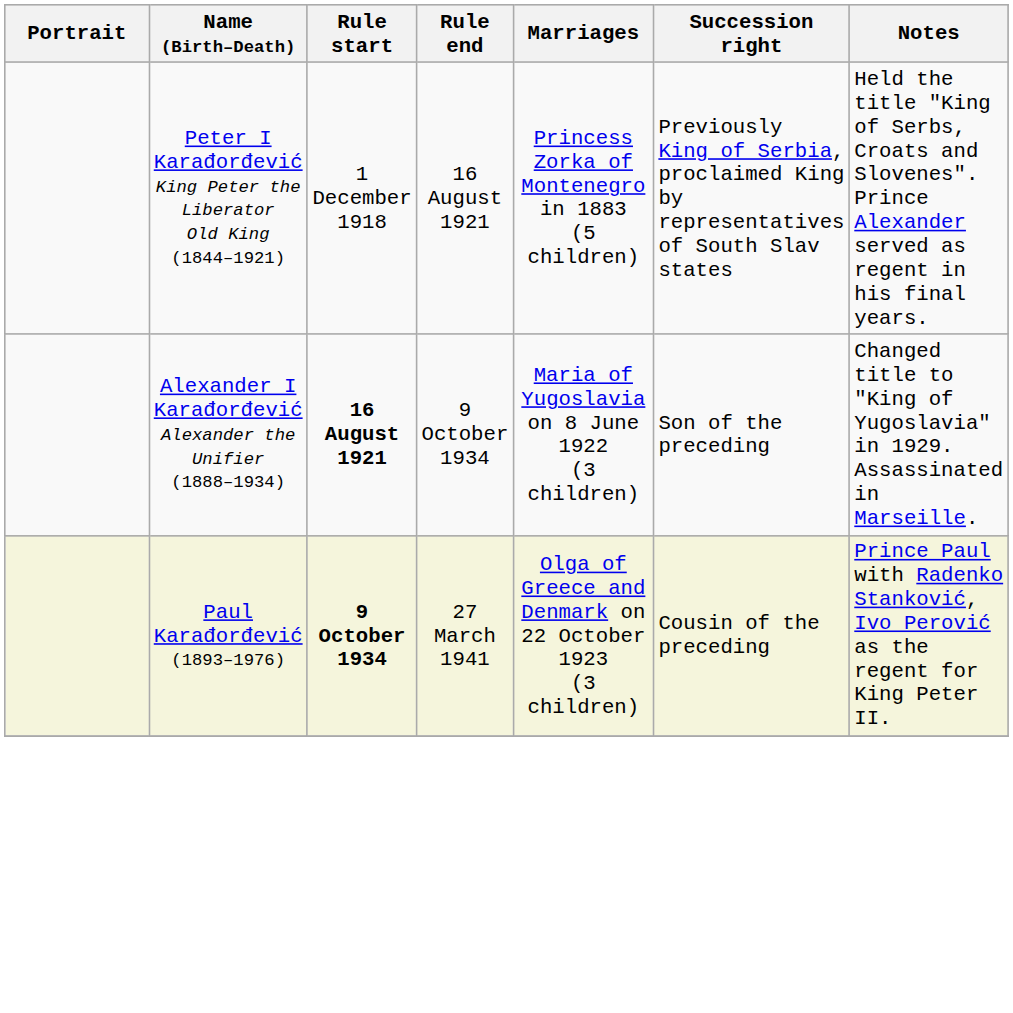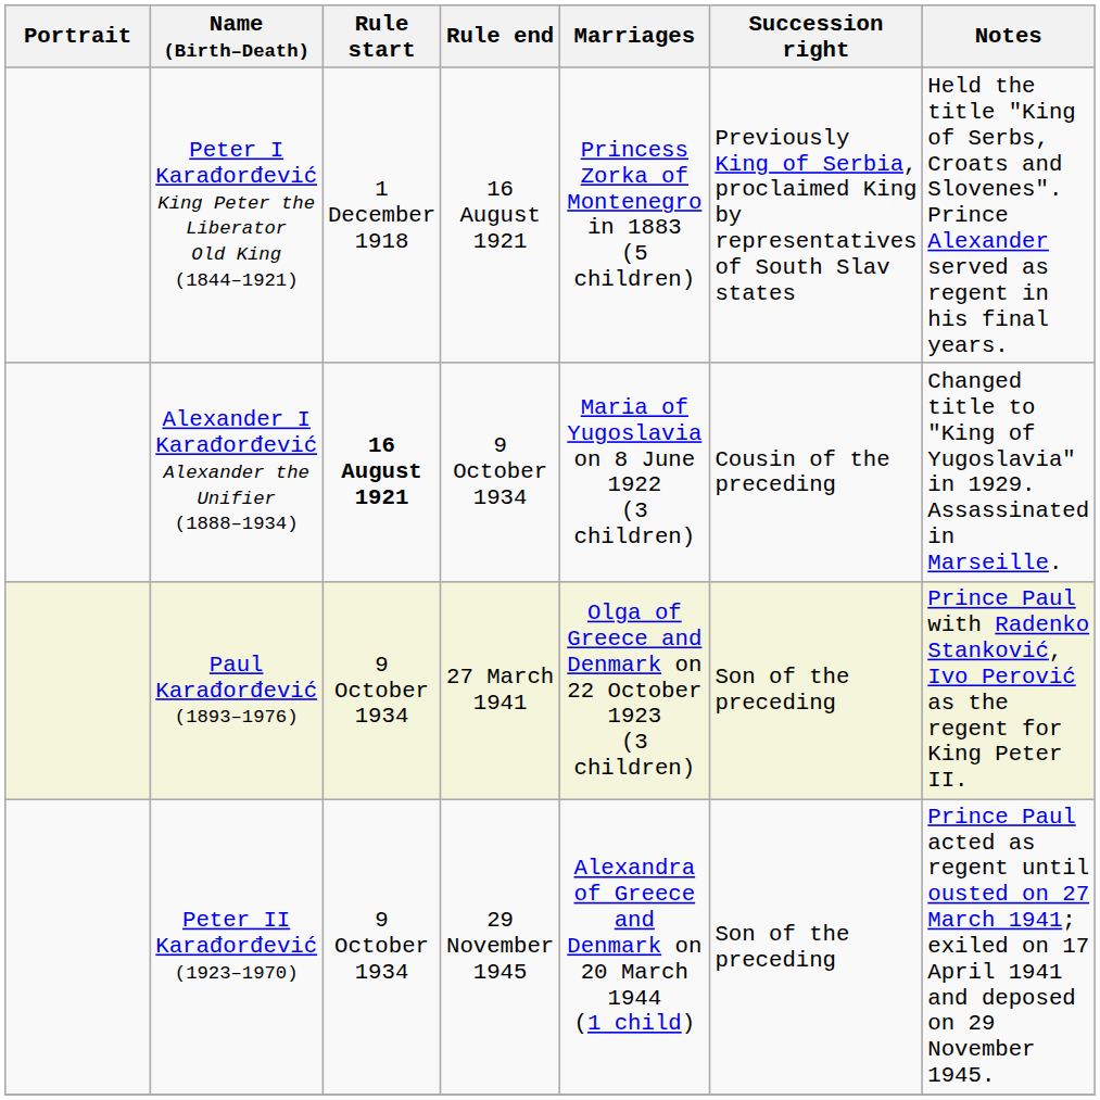Alexander I Karađorđević Alexander the Unifier (1888–1934) | Succession right: Son of the preceding -> Cousin of the preceding
Paul Karađorđević (1893–1976) | Rule start: bold -> normal
Paul Karađorđević (1893–1976) | Succession right: Cousin of the preceding -> Son of the preceding
+ row: Peter II Karađorđević (1923–1970) | 9 October 1934 | 29 November 1945 | Alexandra of Greece and Denmark on 20 March 1944 (1 child) | Son of the preceding | Prince Paul acted as regent until ousted on 27 March 1941; exiled on 17 April 1941 and deposed on 29 November 1945.
